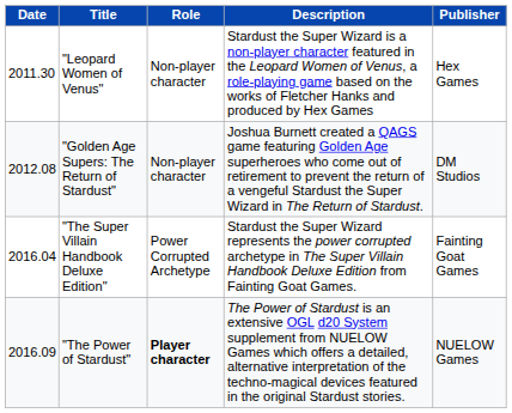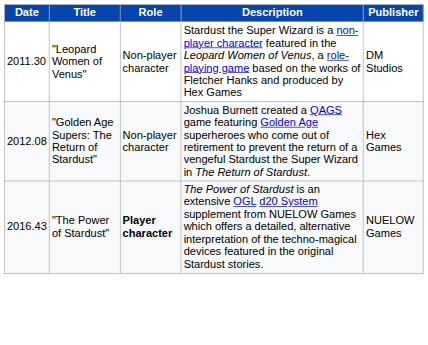"Leopard Women of Venus" | Publisher: Hex Games -> DM Studios
"Golden Age Supers: The Return of Stardust" | Publisher: DM Studios -> Hex Games
- row: 2016.04 | "The Super Villain Handbook Deluxe Edition" | Power Corrupted Archetype | Stardust the Super Wizard represents the power corrupted archetype in The Super Villain Handbook Deluxe Edition from Fainting Goat Games. | Fainting Goat Games
"The Power of Stardust" | Date: 2016.09 -> 2016.43
